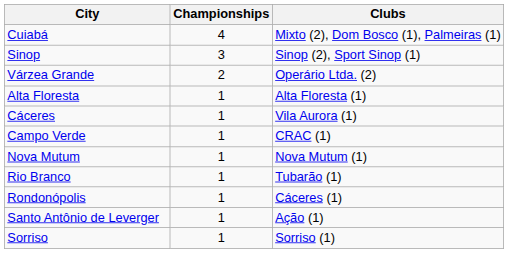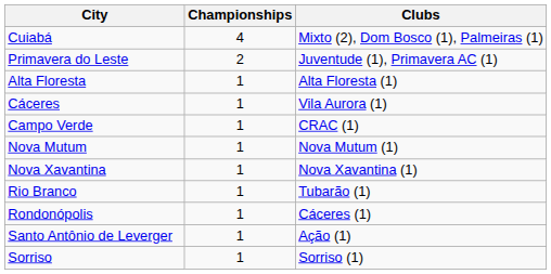- row: Sinop | 3 | Sinop (2), Sport Sinop (1)
+ row: Primavera do Leste | 2 | Juventude (1), Primavera AC (1)
- row: Várzea Grande | 2 | Operário Ltda. (2)
+ row: Nova Xavantina | 1 | Nova Xavantina (1)
